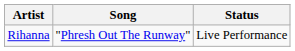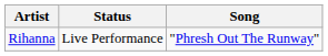columns swapped: Song <-> Status
